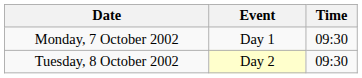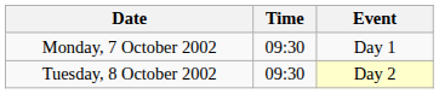columns swapped: Time <-> Event
